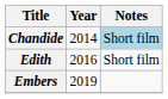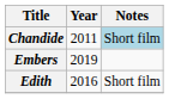Chandide | Year: 2014 -> 2011
rows swapped: Edith <-> Embers
